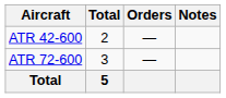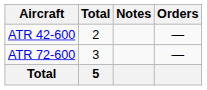columns swapped: Orders <-> Notes
